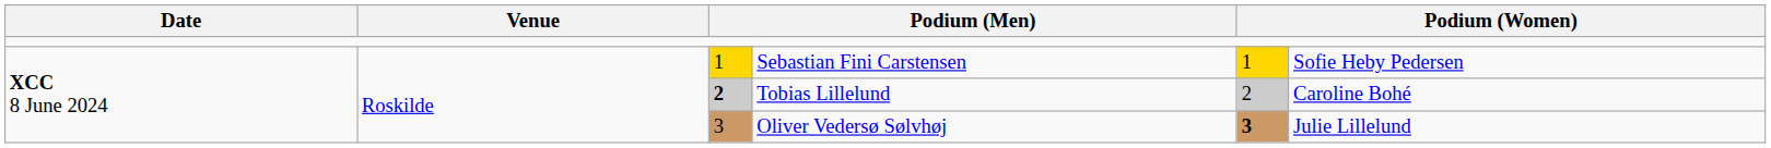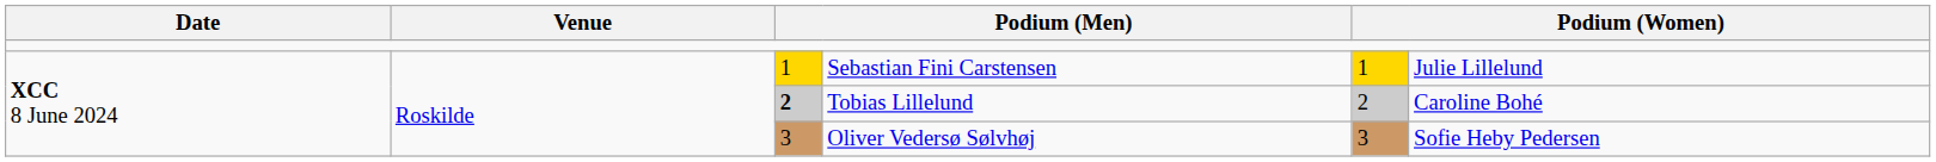Sebastian Fini Carstensen | column 6: Sofie Heby Pedersen -> Julie Lillelund
Oliver Vedersø Sølvhøj | column 5: bold -> normal
Oliver Vedersø Sølvhøj | column 6: Julie Lillelund -> Sofie Heby Pedersen
